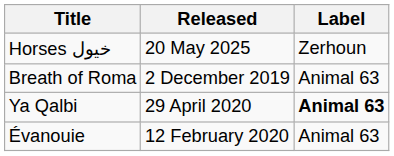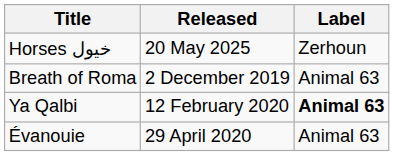Ya Qalbi | Released: 29 April 2020 -> 12 February 2020
Évanouie | Released: 12 February 2020 -> 29 April 2020
